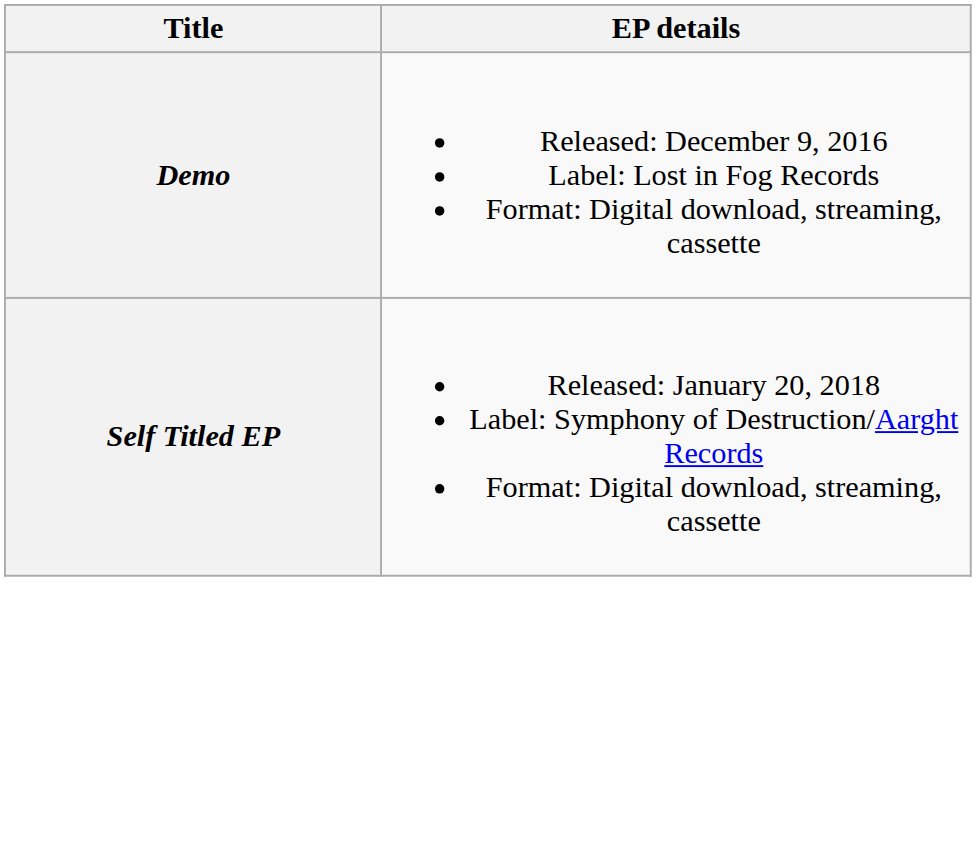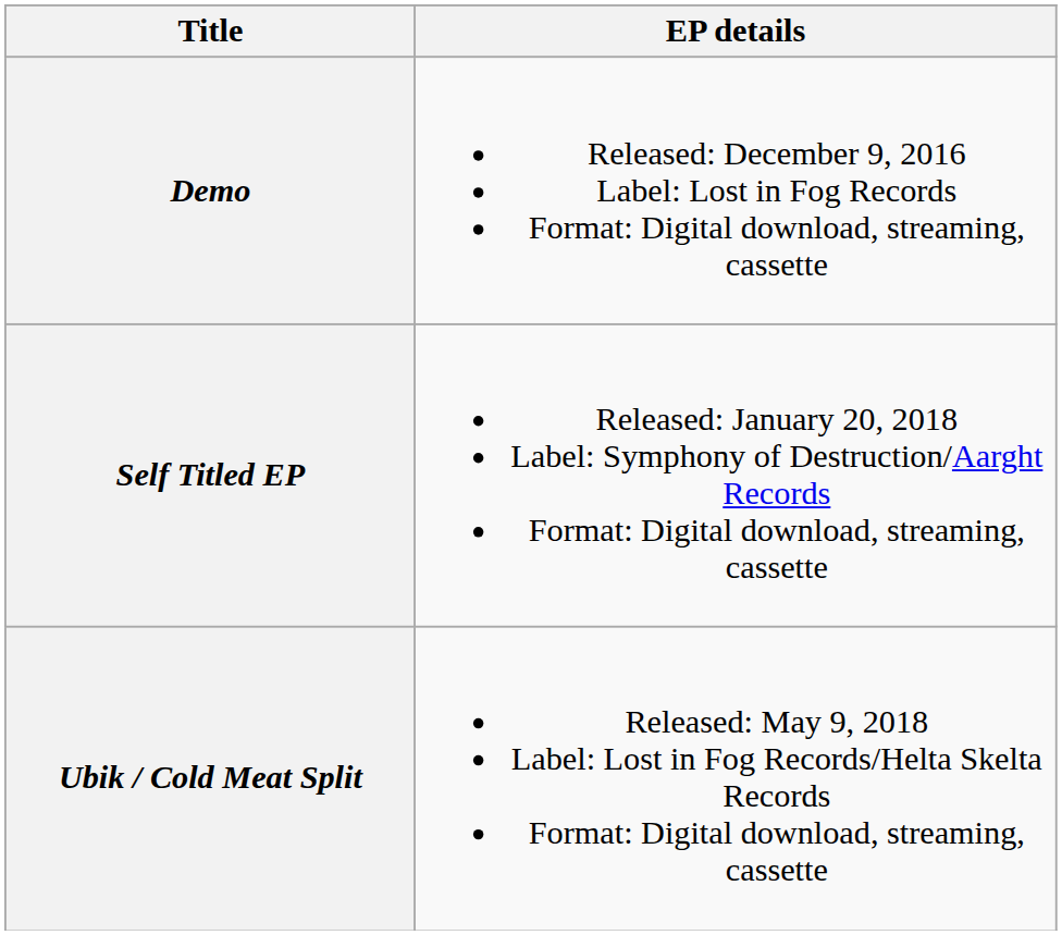+ row: Ubik / Cold Meat Split | Released: May 9, 2018 Label: Lost in Fog Records/Helta Skelta Records Format: Digital download, streaming, cassette
